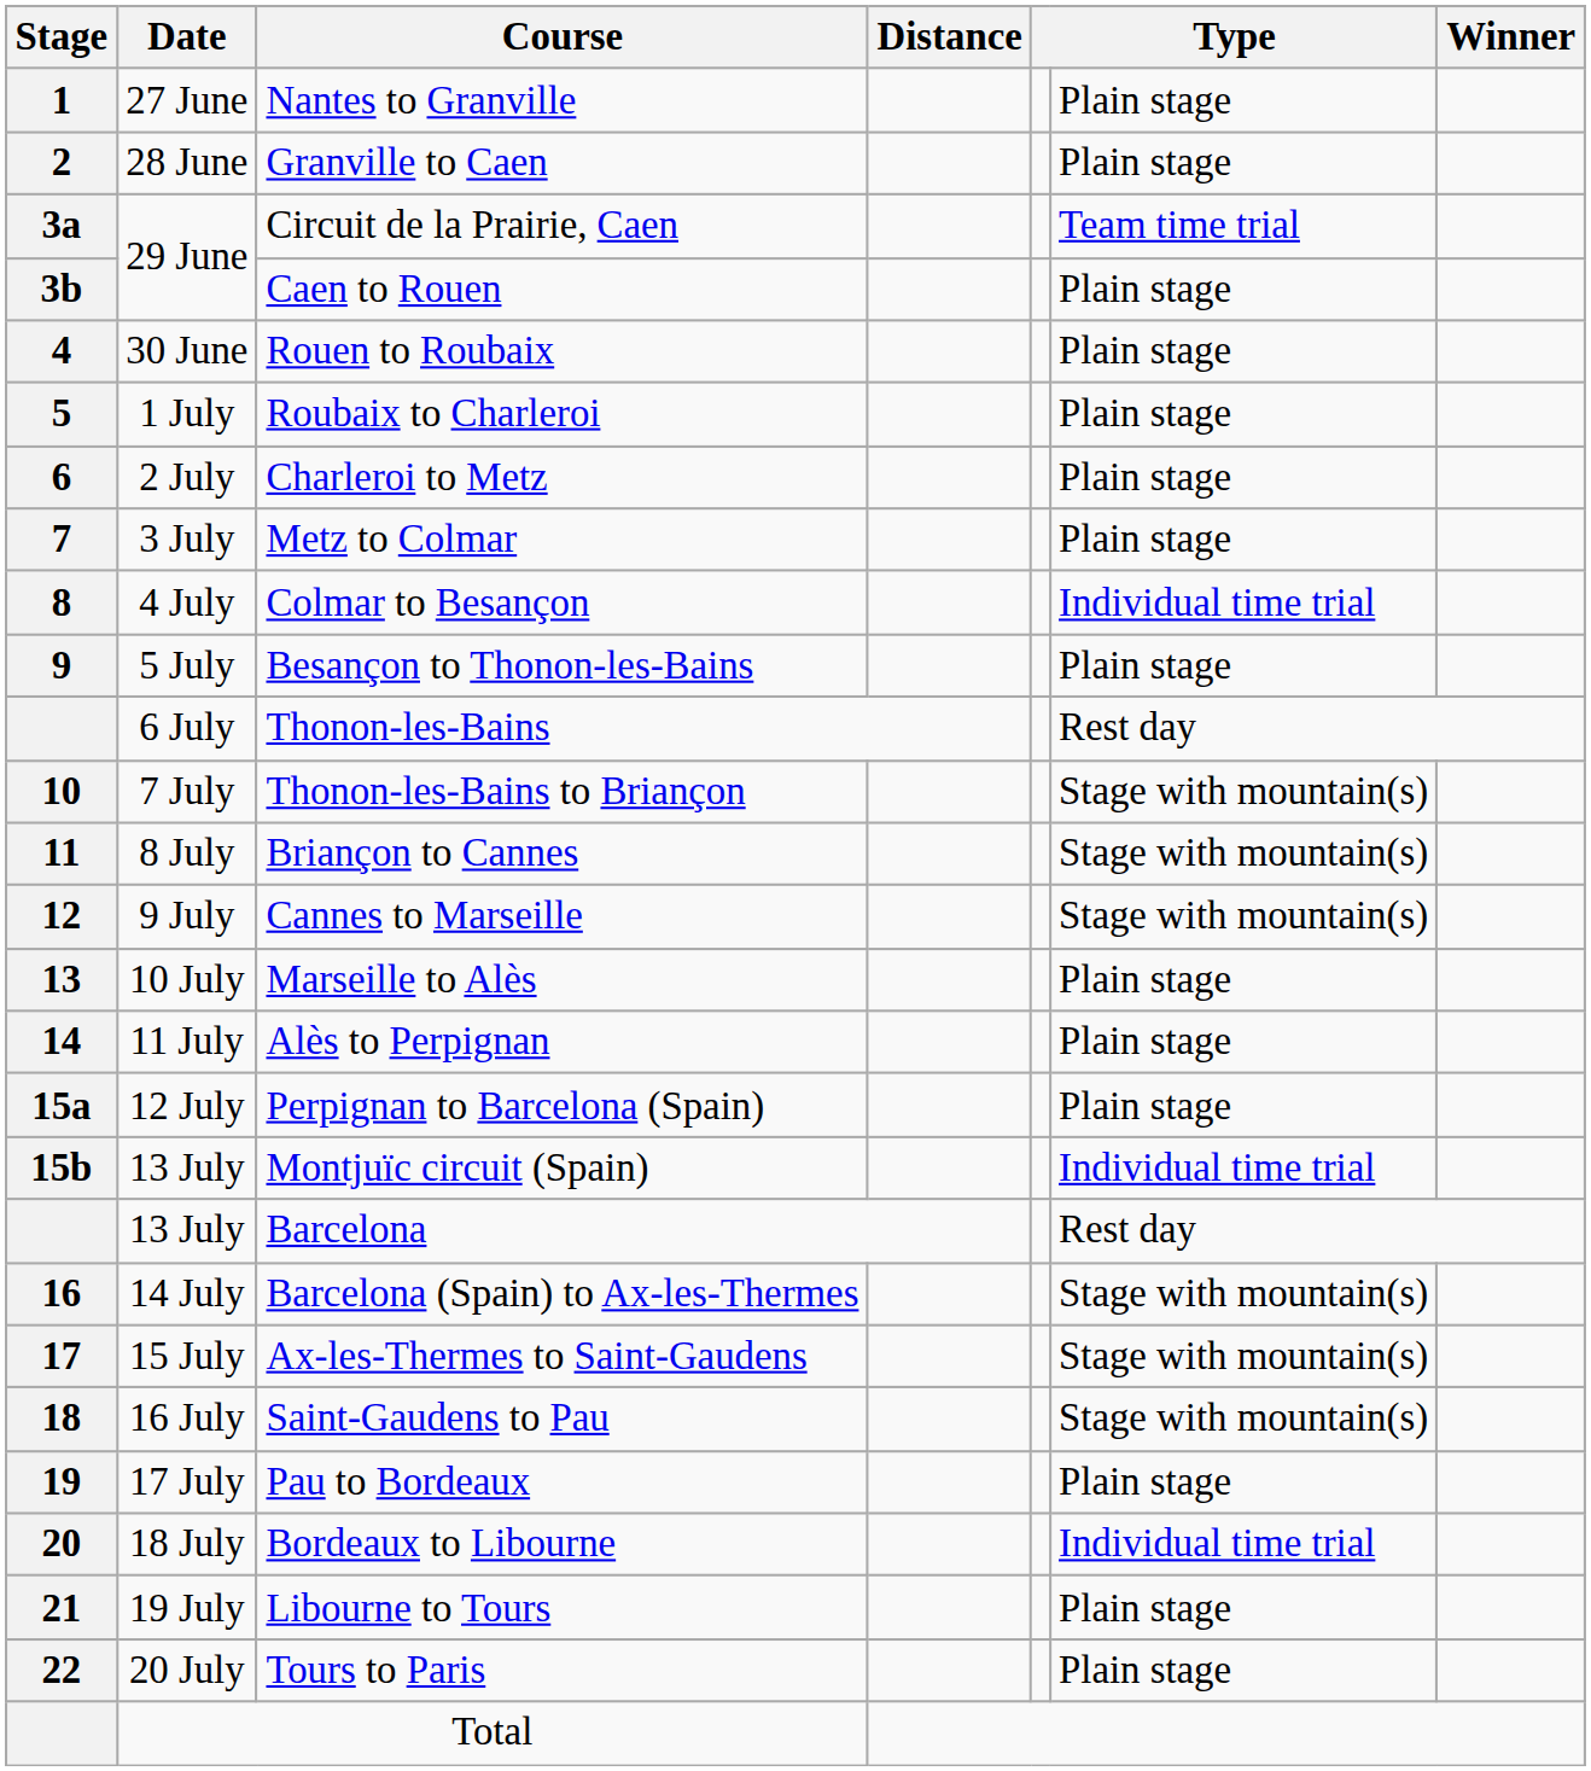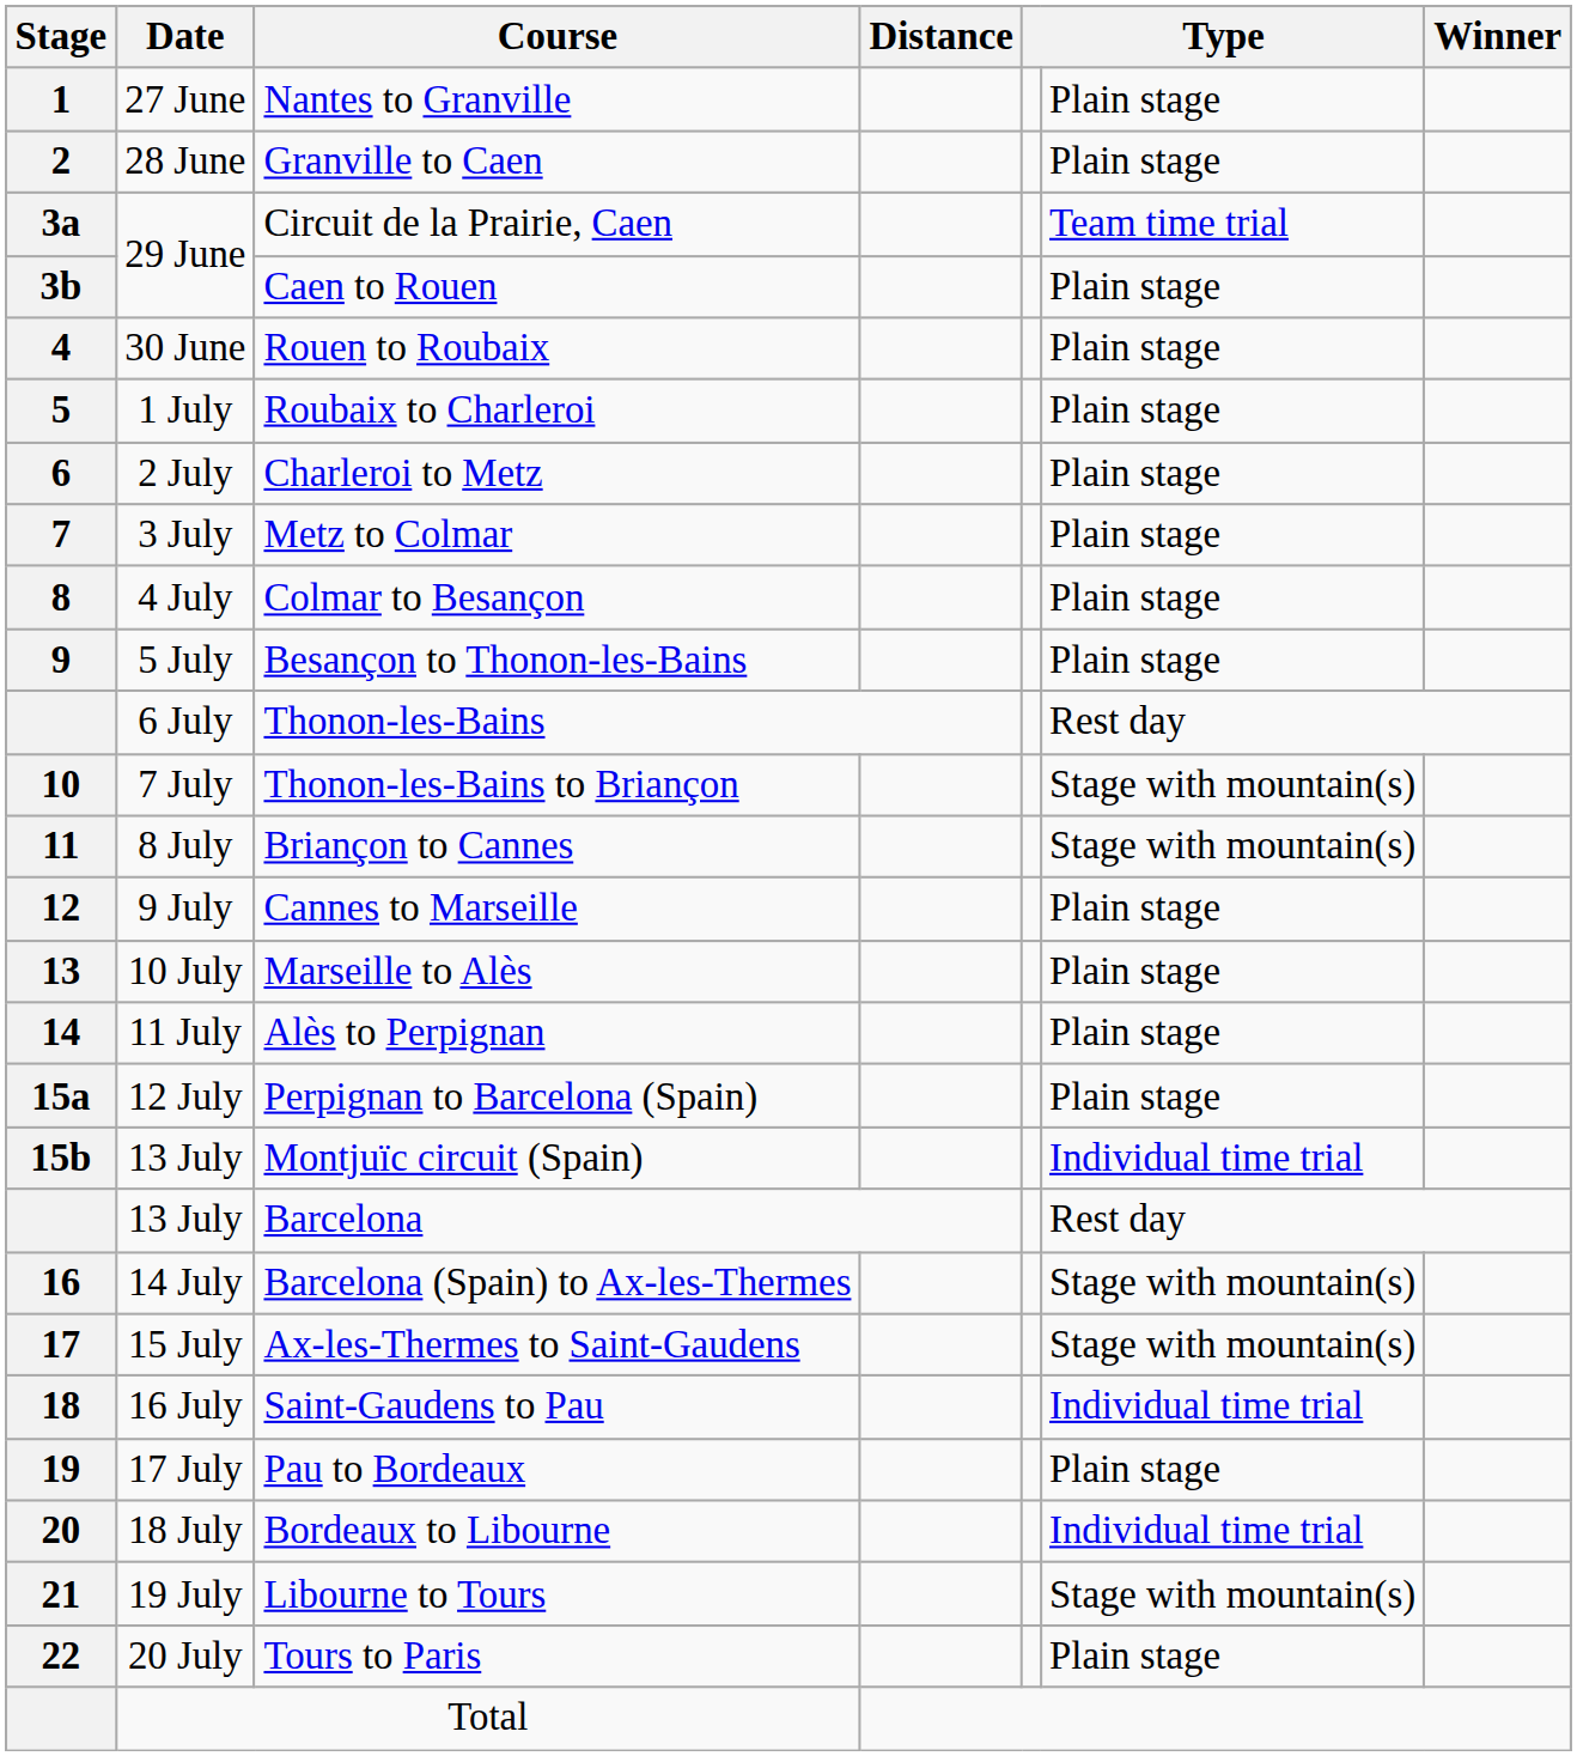Colmar to Besançon | column 6: Individual time trial -> Plain stage
Cannes to Marseille | column 6: Stage with mountain(s) -> Plain stage
Saint-Gaudens to Pau | column 6: Stage with mountain(s) -> Individual time trial
Libourne to Tours | column 6: Plain stage -> Stage with mountain(s)
